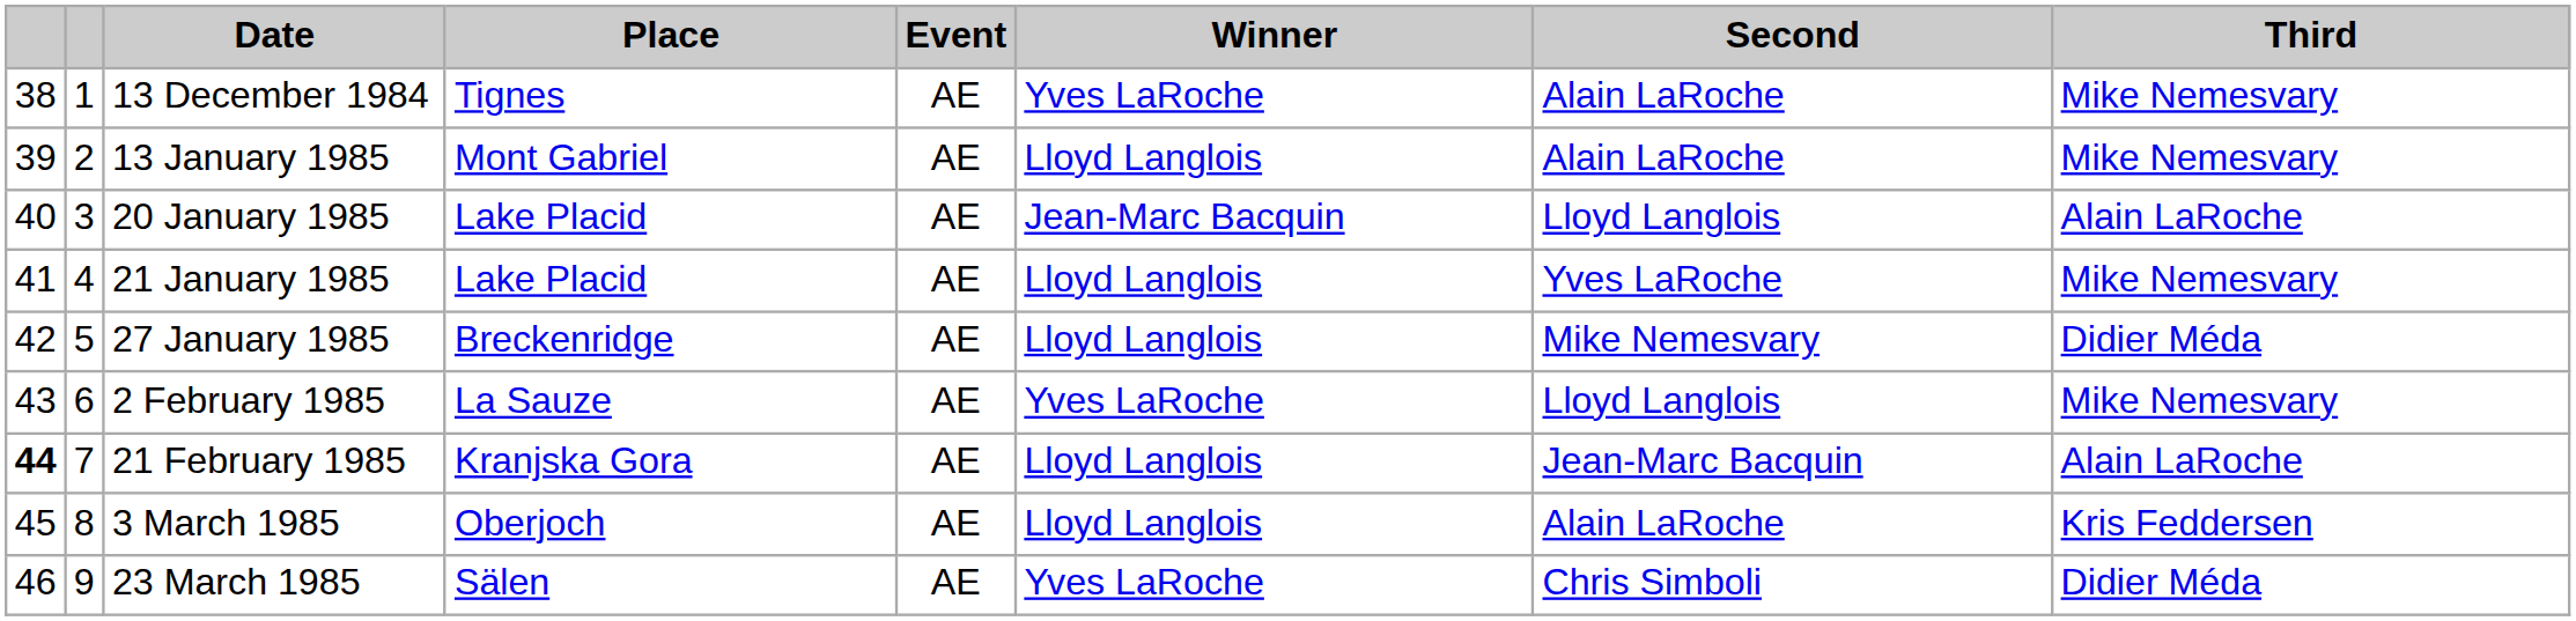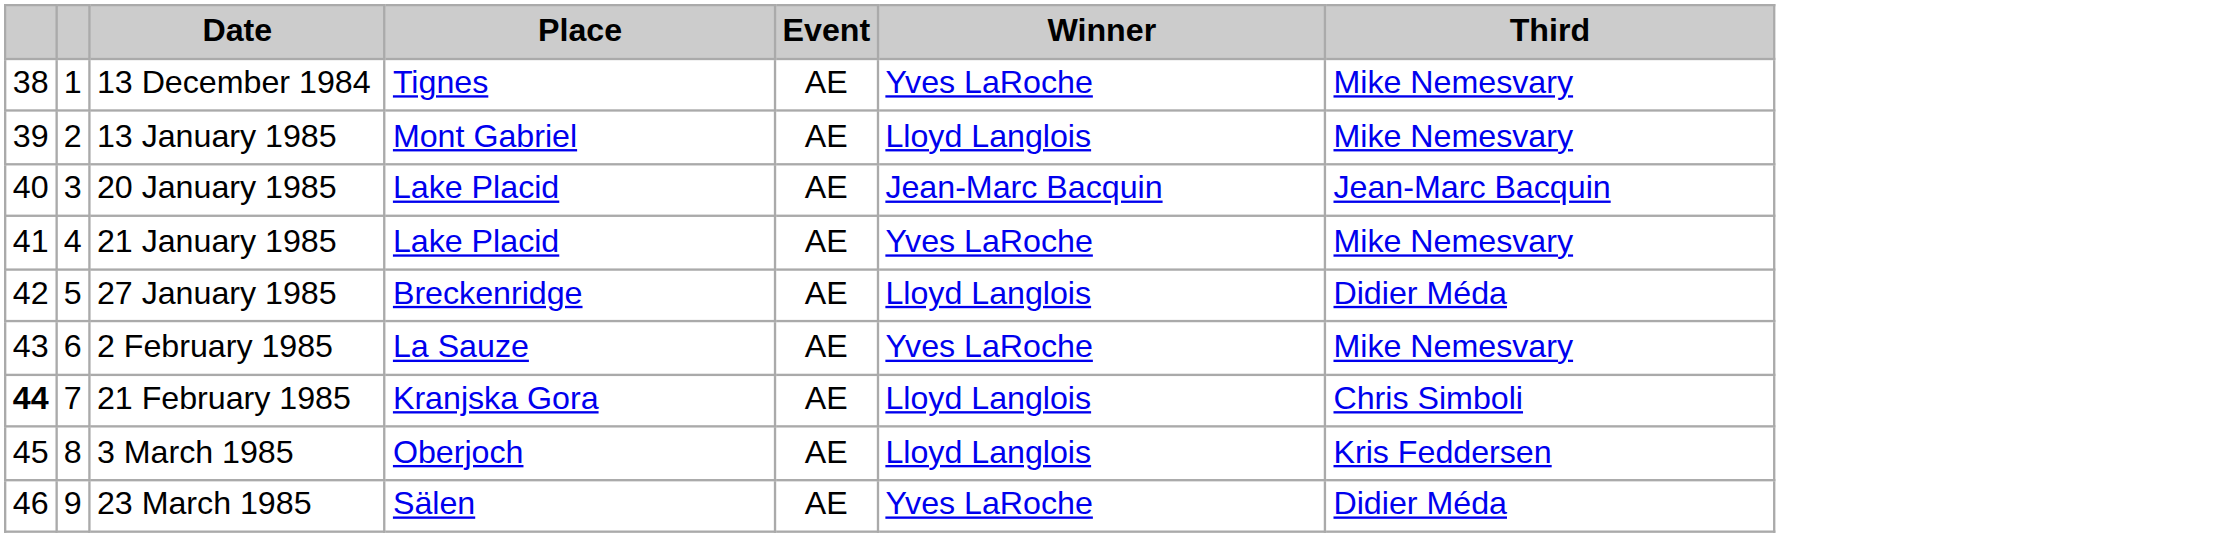- column: Second | Alain LaRoche | Alain LaRoche | Lloyd Langlois | Yves LaRoche | Mike Nemesvary | Lloyd Langlois | Jean-Marc Bacquin | Alain LaRoche | Chris Simboli
20 January 1985 | Third: Alain LaRoche -> Jean-Marc Bacquin
21 January 1985 | Winner: Lloyd Langlois -> Yves LaRoche
21 February 1985 | Third: Alain LaRoche -> Chris Simboli
